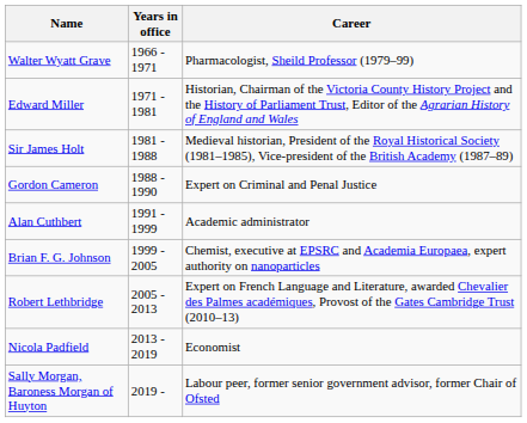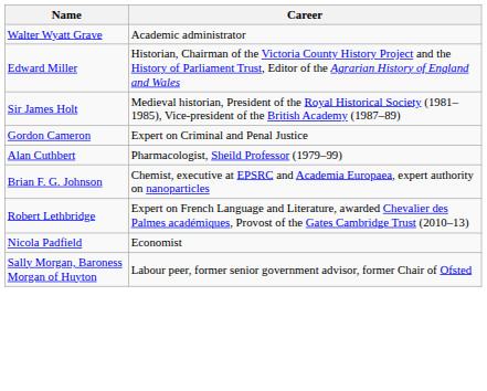- column: Years in office | 1966 - 1971 | 1971 - 1981 | 1981 - 1988 | 1988 - 1990 | 1991 - 1999 | 1999 - 2005 | 2005 - 2013 | 2013 - 2019 | 2019 -
Walter Wyatt Grave | Career: Pharmacologist, Sheild Professor (1979–99) -> Academic administrator
Alan Cuthbert | Career: Academic administrator -> Pharmacologist, Sheild Professor (1979–99)
